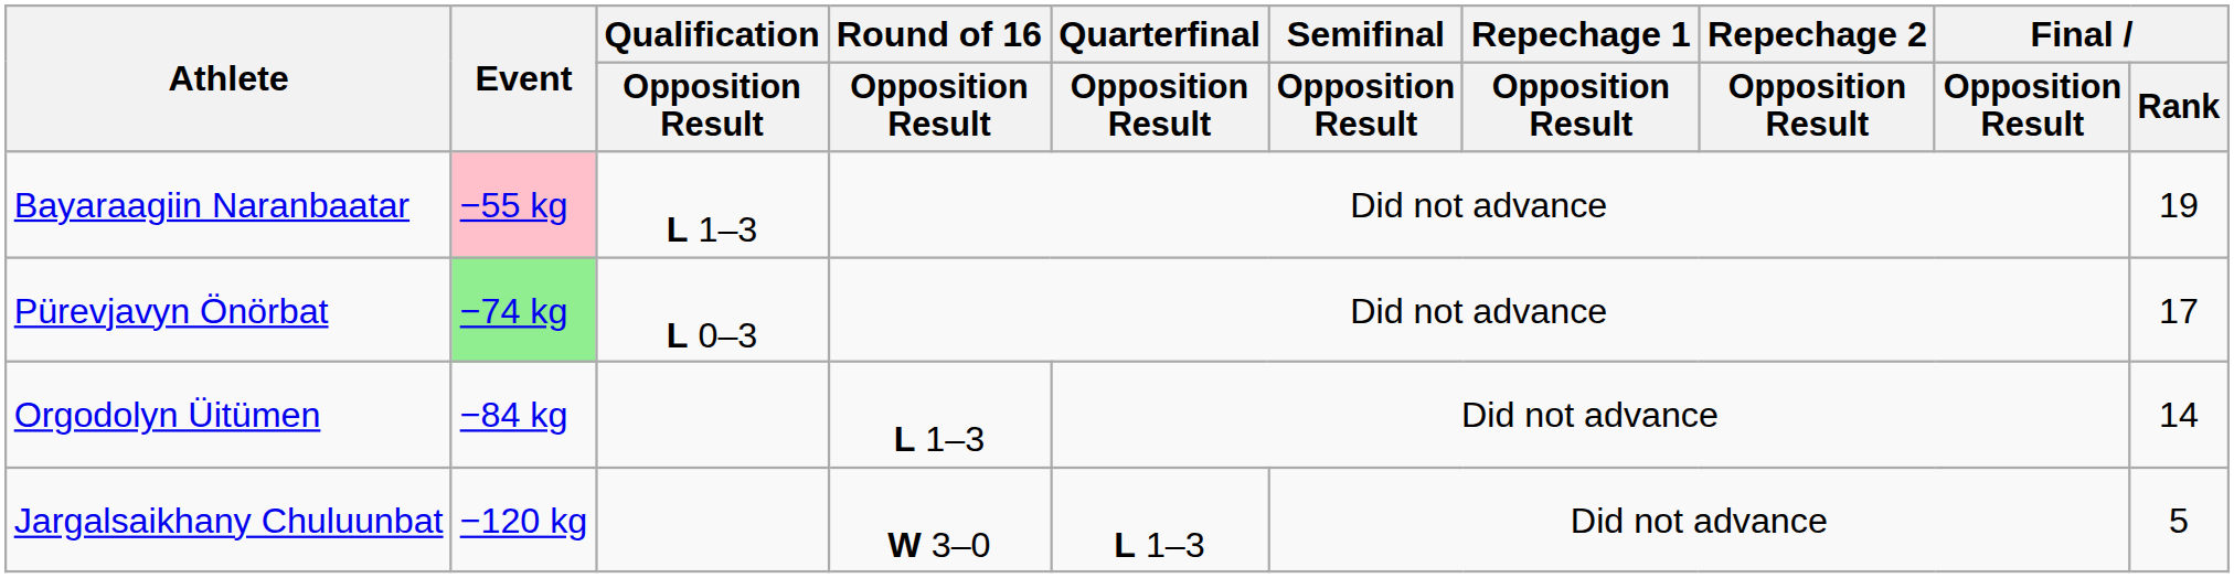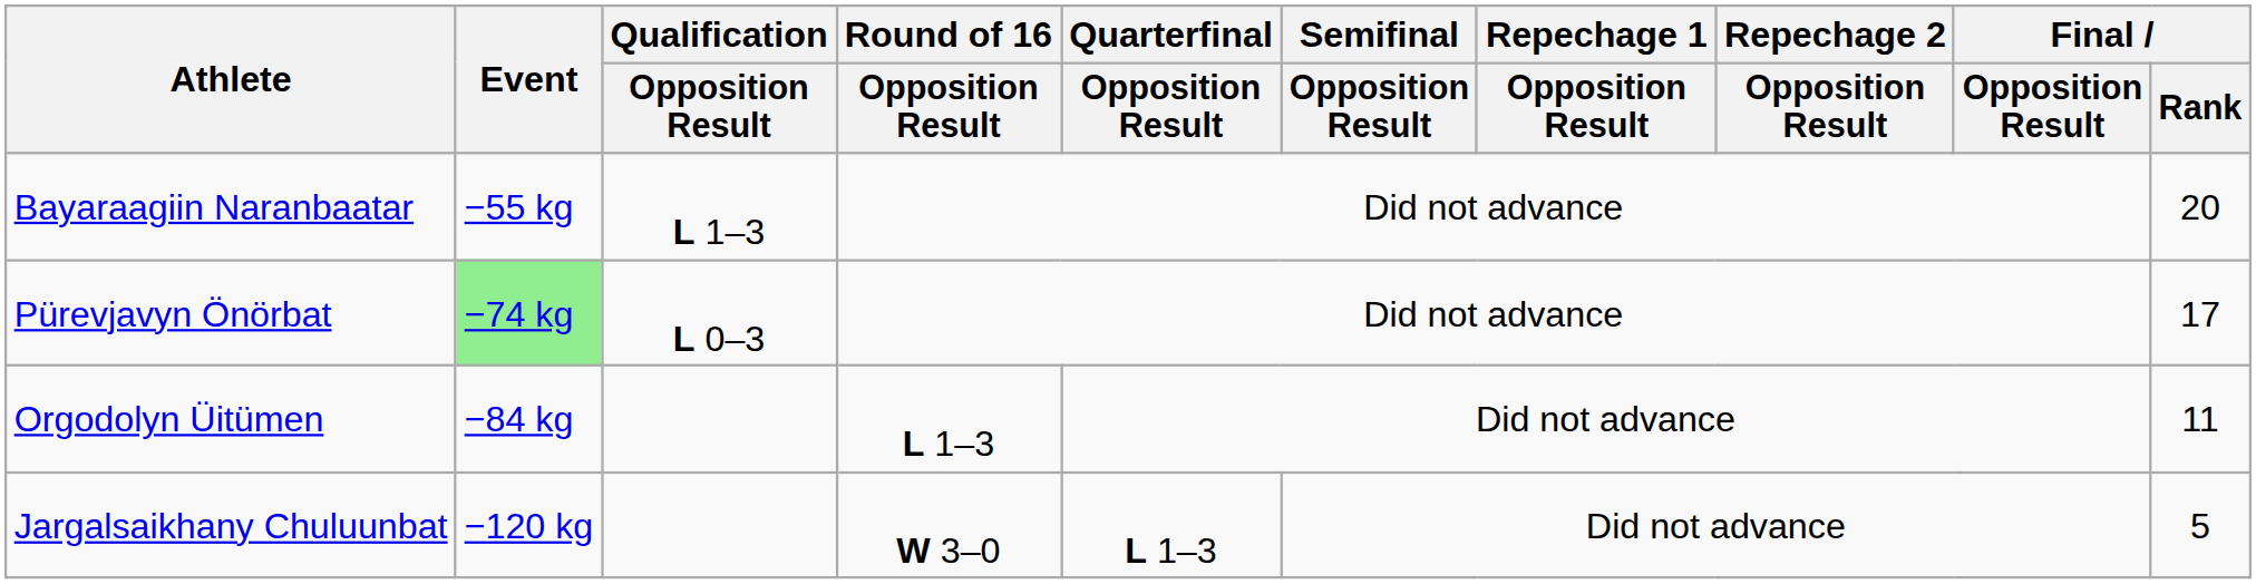Bayaraagiin Naranbaatar | Event: pink background -> no background
Bayaraagiin Naranbaatar | Final / Rank: 19 -> 20
Orgodolyn Üitümen | Final / Rank: 14 -> 11
